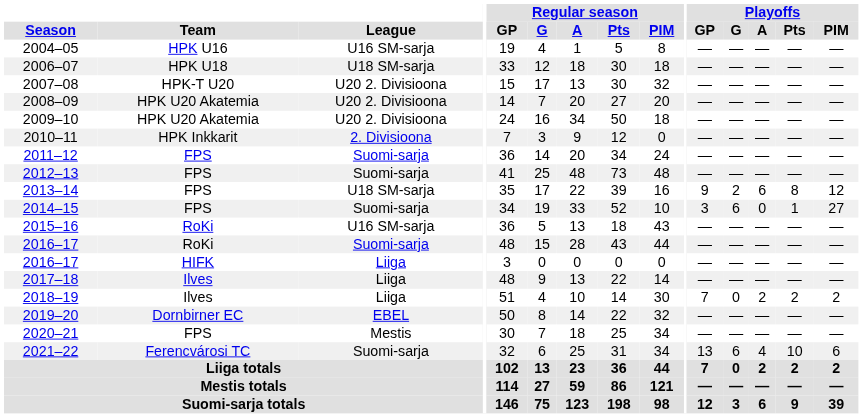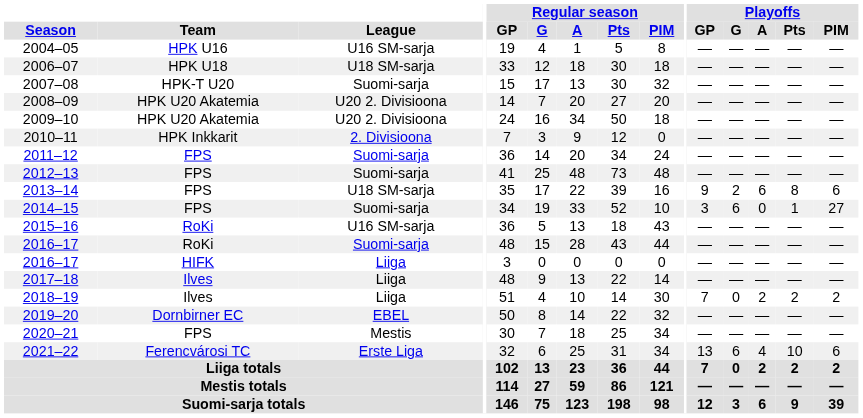2007–08 | League: U20 2. Divisioona -> Suomi-sarja
2013–14 | Playoffs / PIM: 12 -> 6
2021–22 | League: Suomi-sarja -> Erste Liga
